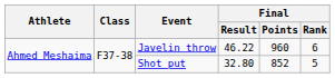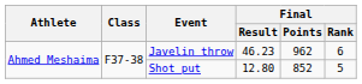Javelin throw | Final / Result: 46.22 -> 46.23
Javelin throw | Final / Points: 960 -> 962
Shot put | Final / Result: 32.80 -> 12.80
